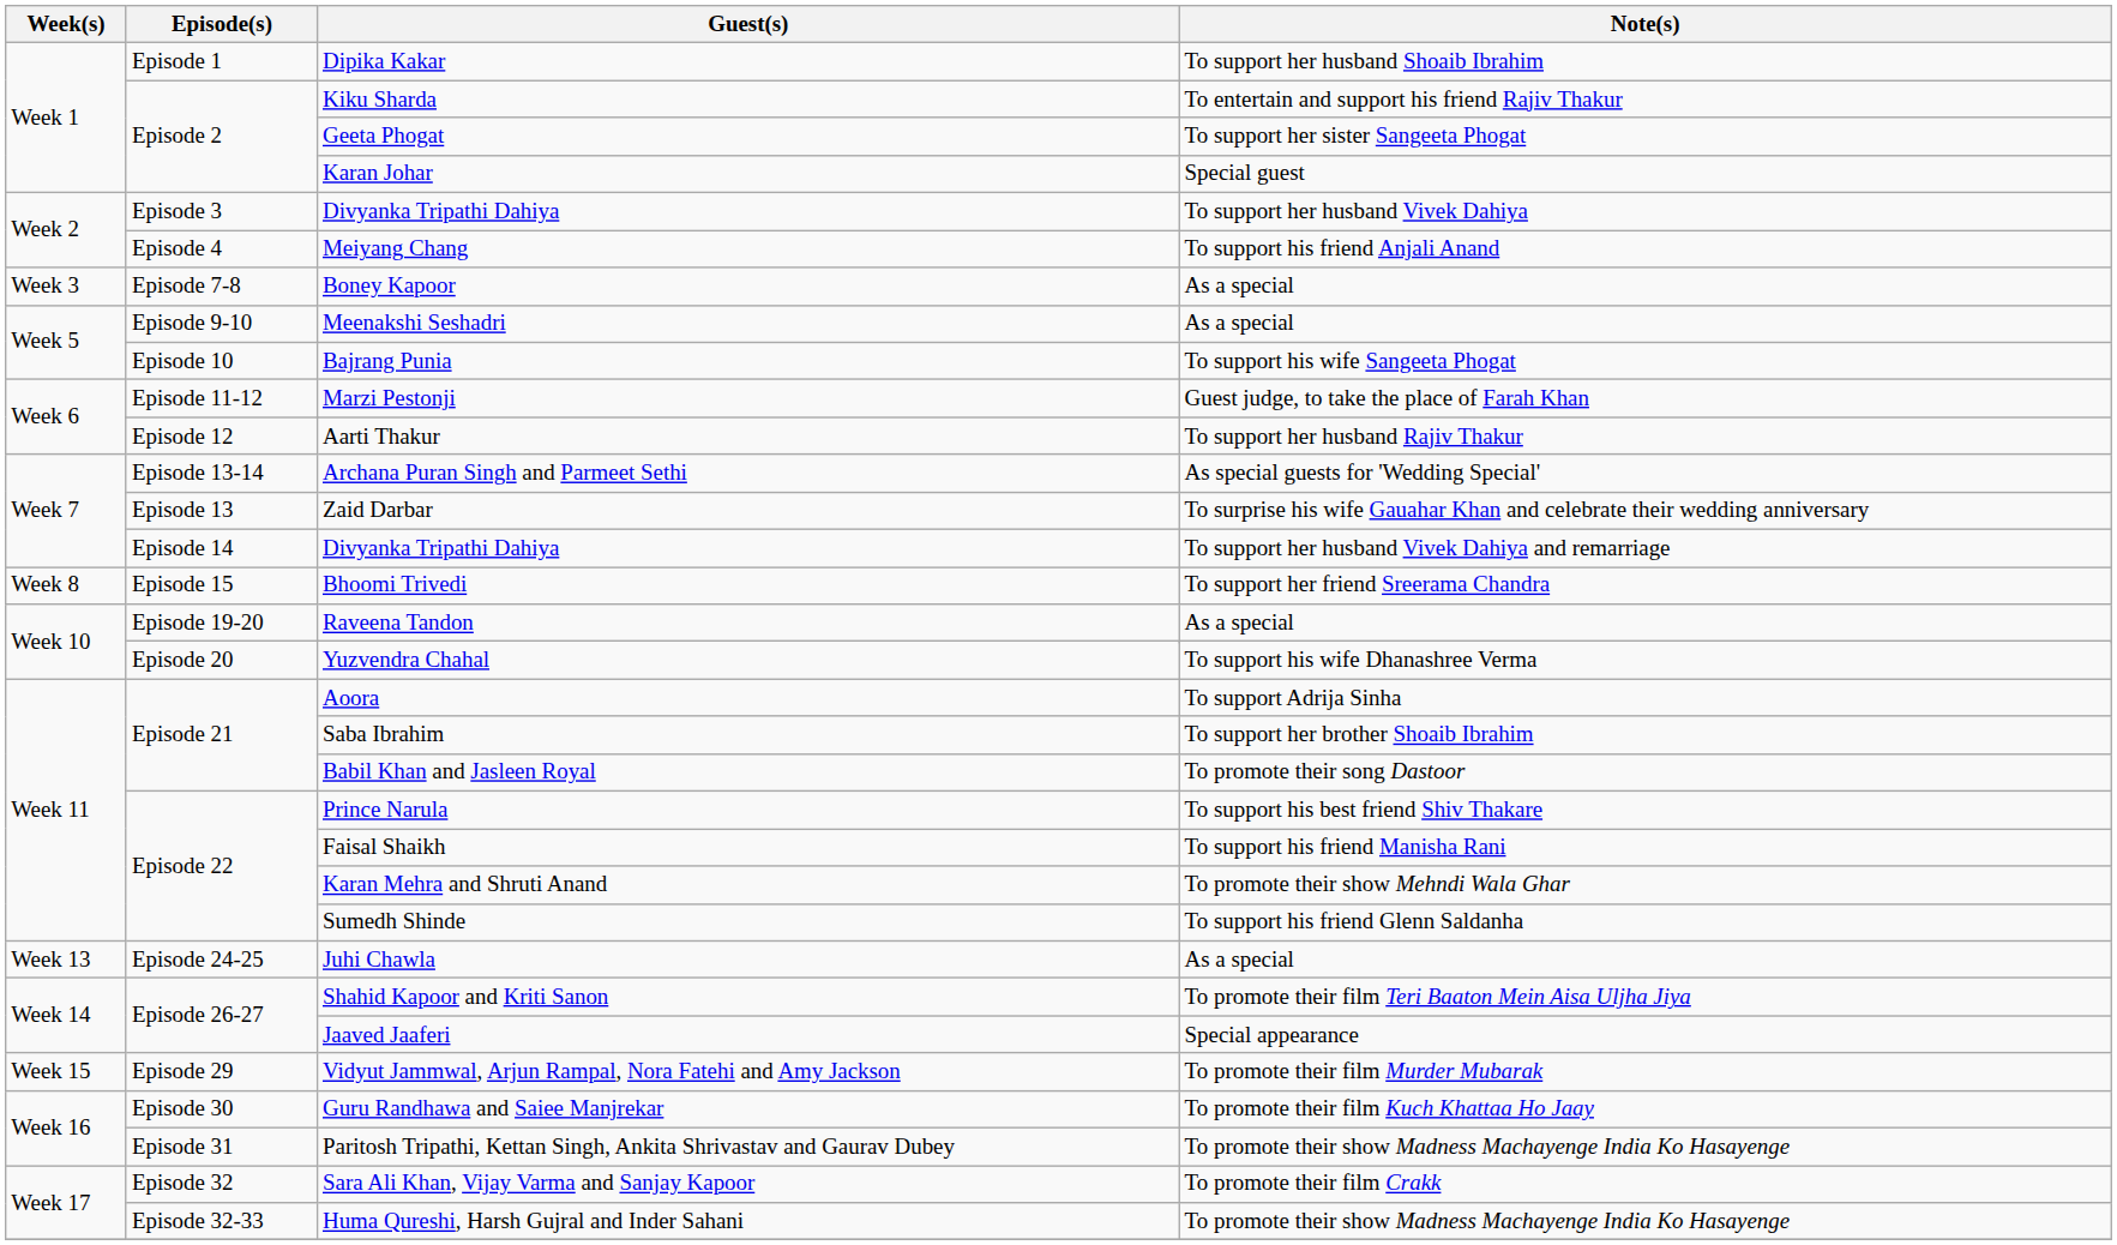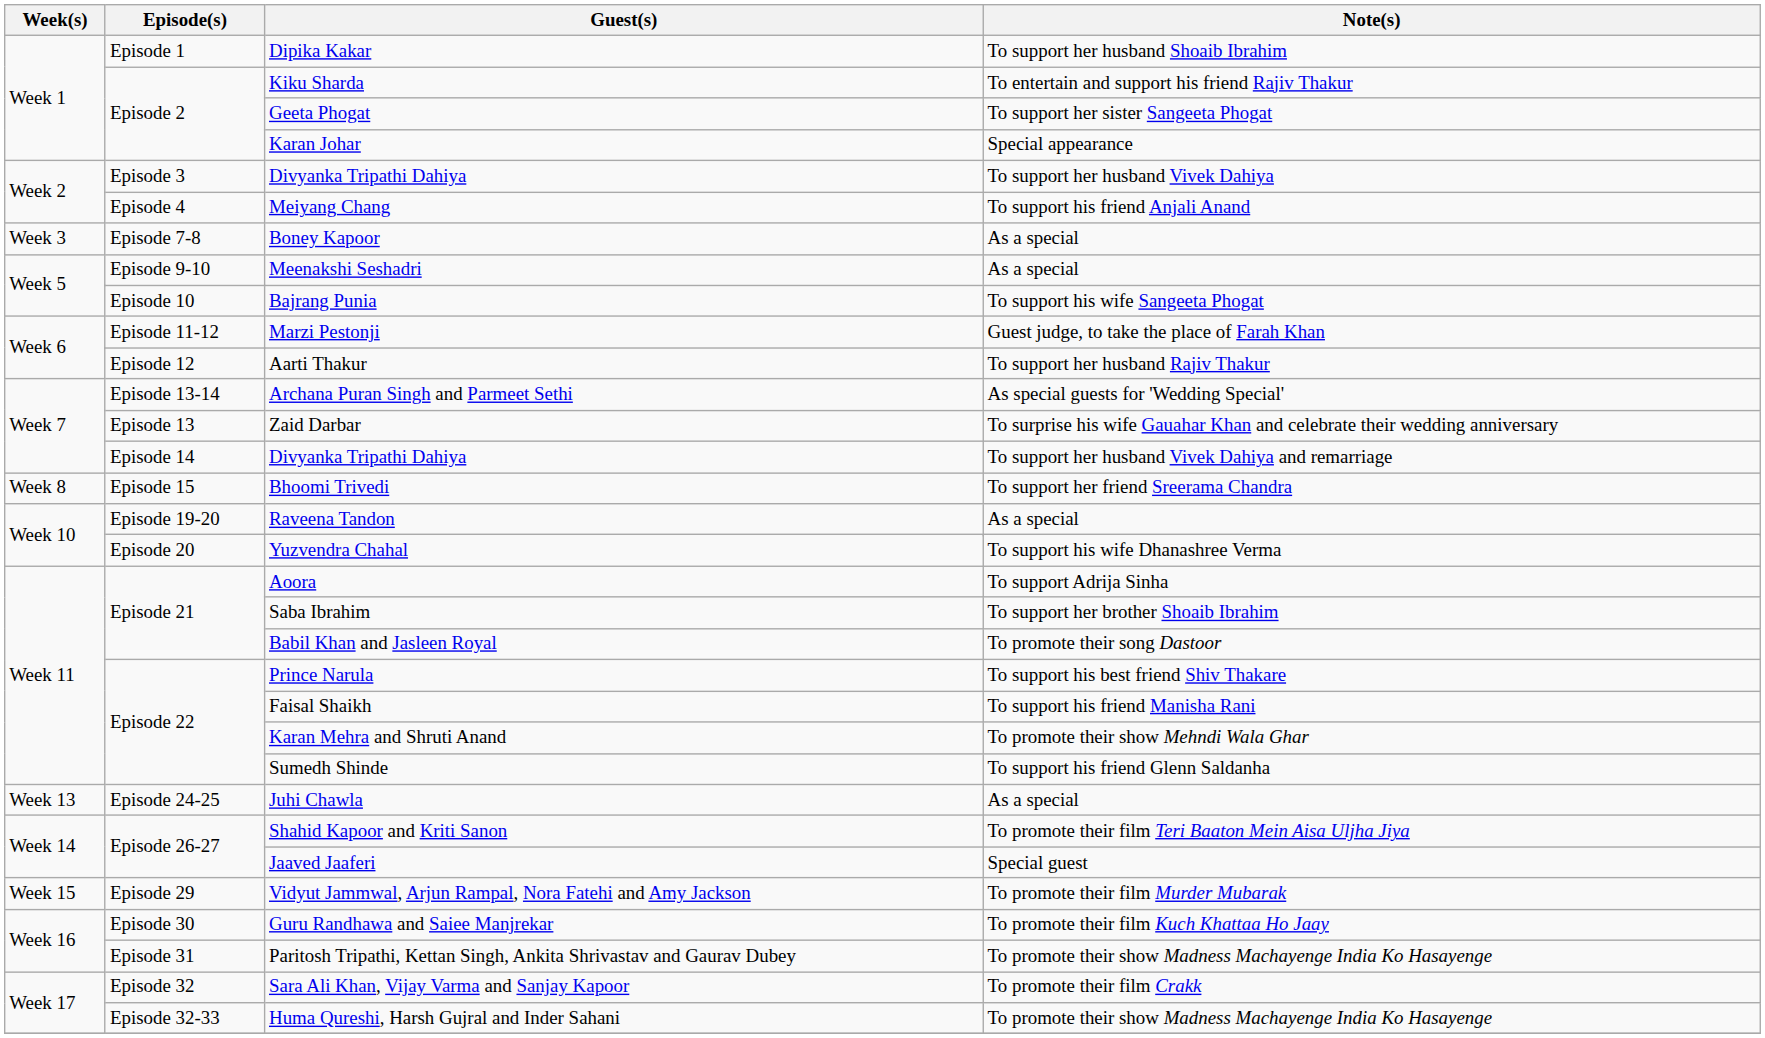Karan Johar | Note(s): Special guest -> Special appearance
Jaaved Jaaferi | Note(s): Special appearance -> Special guest
